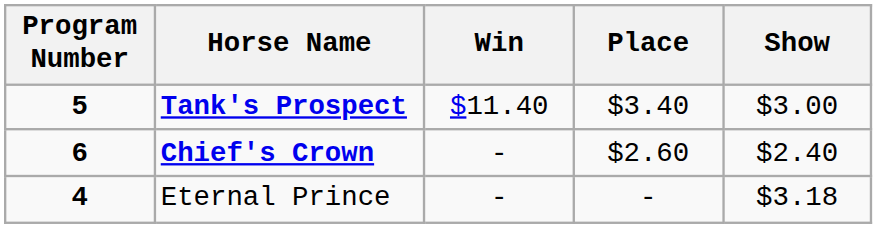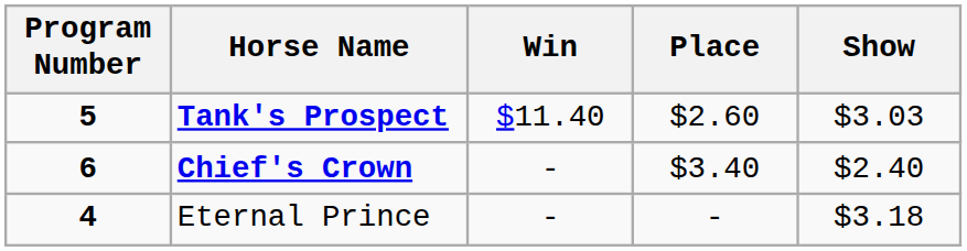Tank's Prospect | Place: $3.40 -> $2.60
Tank's Prospect | Show: $3.00 -> $3.03
Chief's Crown | Place: $2.60 -> $3.40
